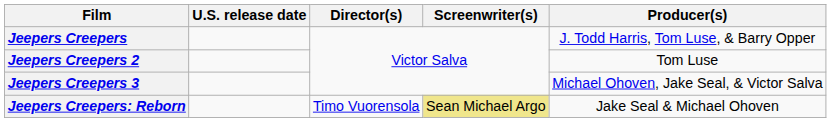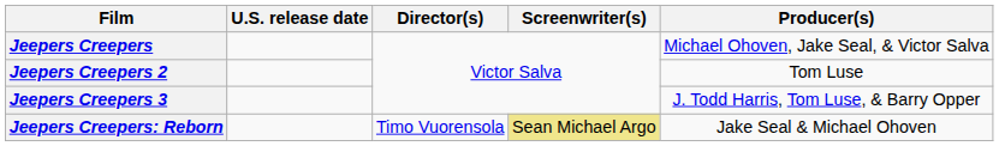Jeepers Creepers | column 5: J. Todd Harris, Tom Luse, & Barry Opper -> Michael Ohoven, Jake Seal, & Victor Salva
Jeepers Creepers 3 | column 5: Michael Ohoven, Jake Seal, & Victor Salva -> J. Todd Harris, Tom Luse, & Barry Opper
